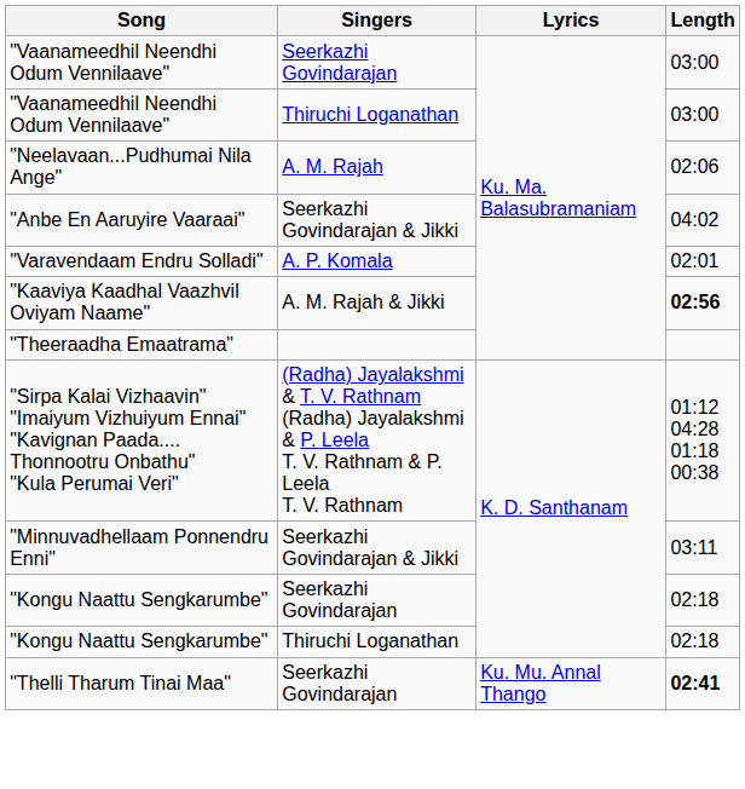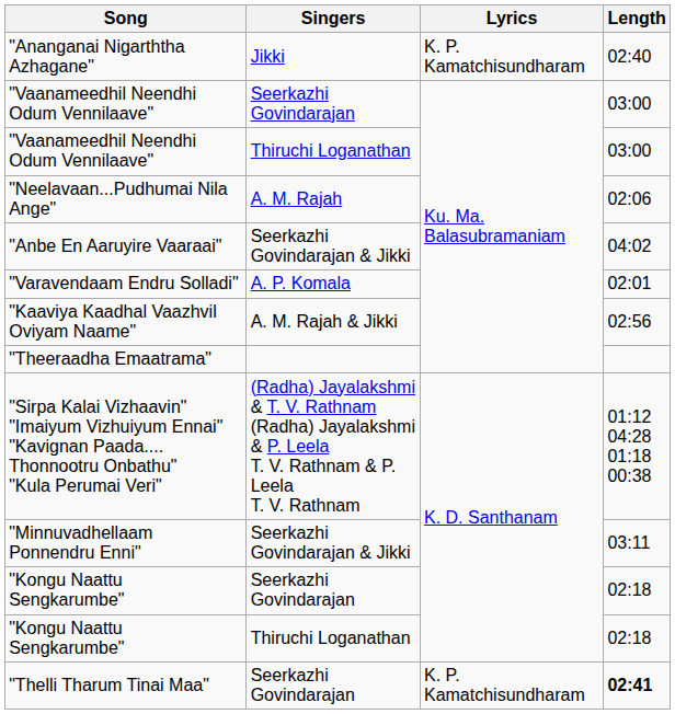+ row: "Ananganai Nigarththa Azhagane" | Jikki | K. P. Kamatchisundharam | 02:40
"Kaaviya Kaadhal Vaazhvil Oviyam Naame" | Length: bold -> normal
"Thelli Tharum Tinai Maa" | Lyrics: Ku. Mu. Annal Thango -> K. P. Kamatchisundharam
